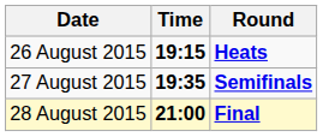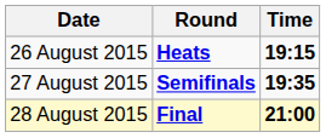columns swapped: Time <-> Round
